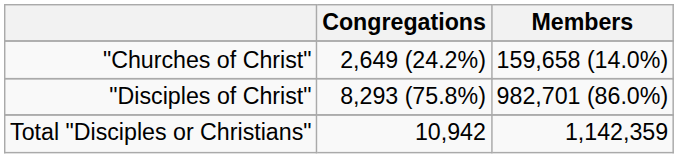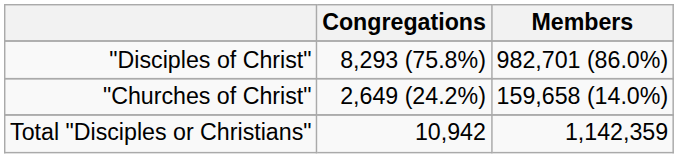rows swapped: "Disciples of Christ" <-> "Churches of Christ"
